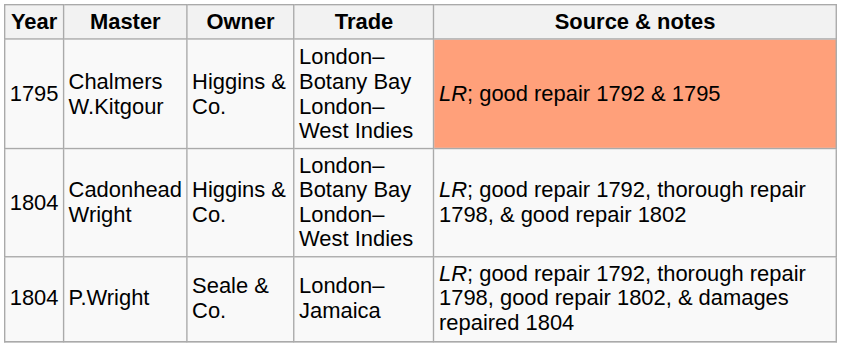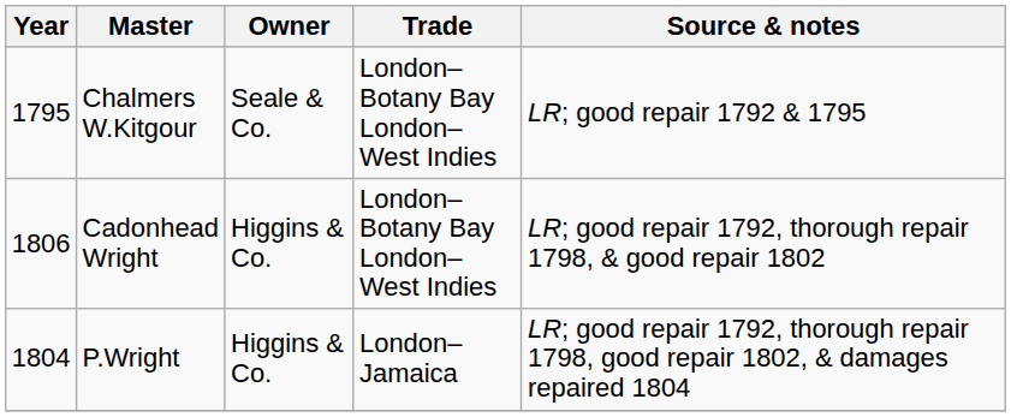Chalmers W.Kitgour | Owner: Higgins & Co. -> Seale & Co.
Chalmers W.Kitgour | Source & notes: lightsalmon background -> no background
Cadonhead Wright | Year: 1804 -> 1806
P.Wright | Owner: Seale & Co. -> Higgins & Co.
